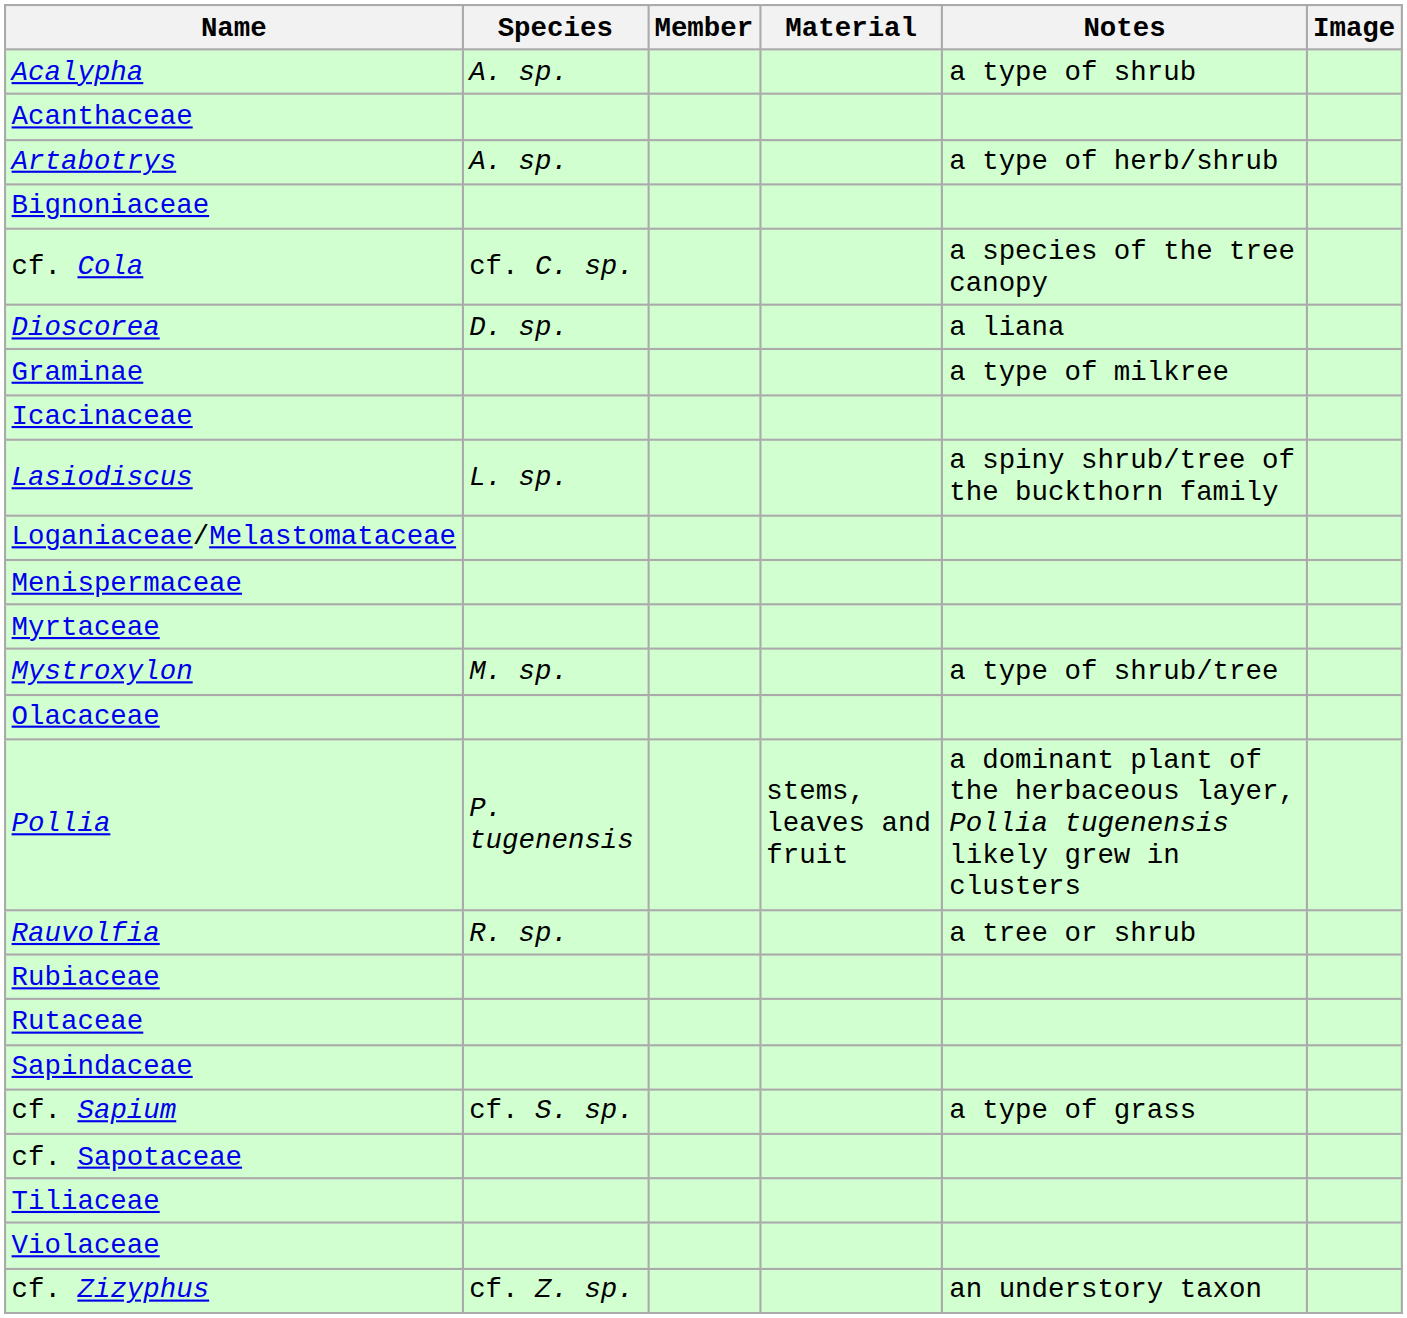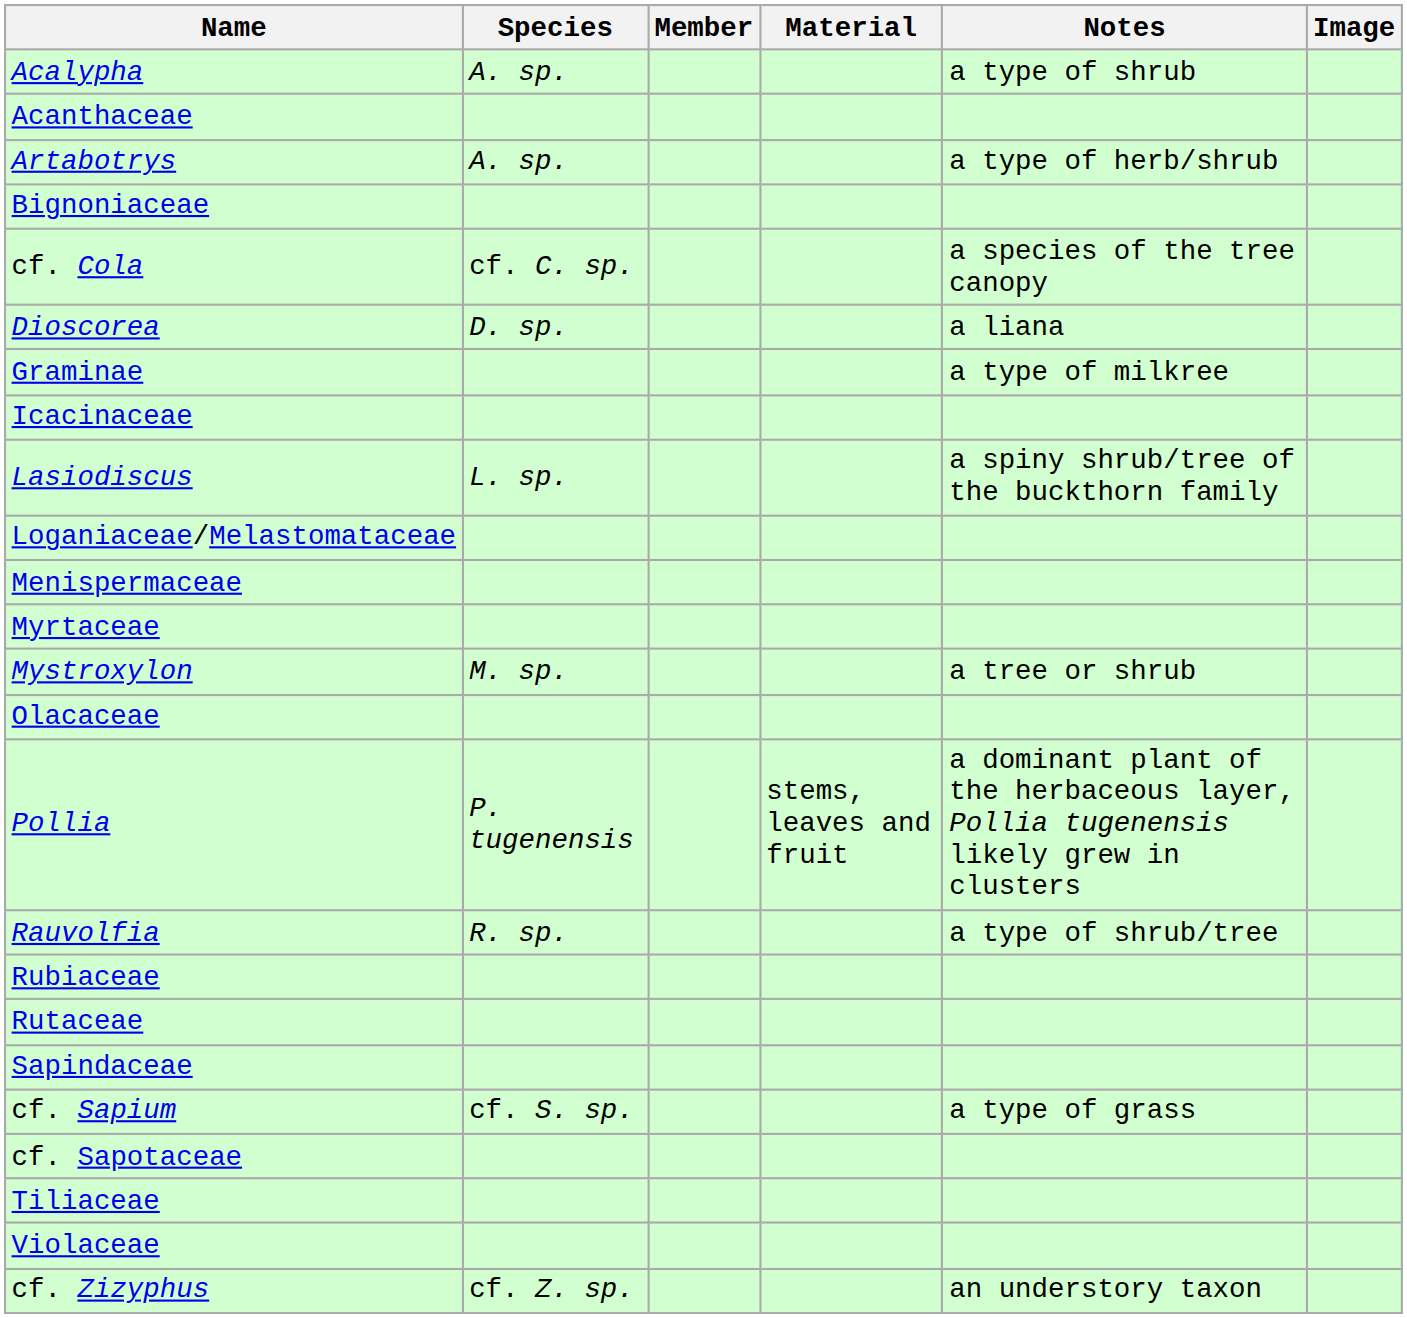Mystroxylon | Notes: a type of shrub/tree -> a tree or shrub
Rauvolfia | Notes: a tree or shrub -> a type of shrub/tree
